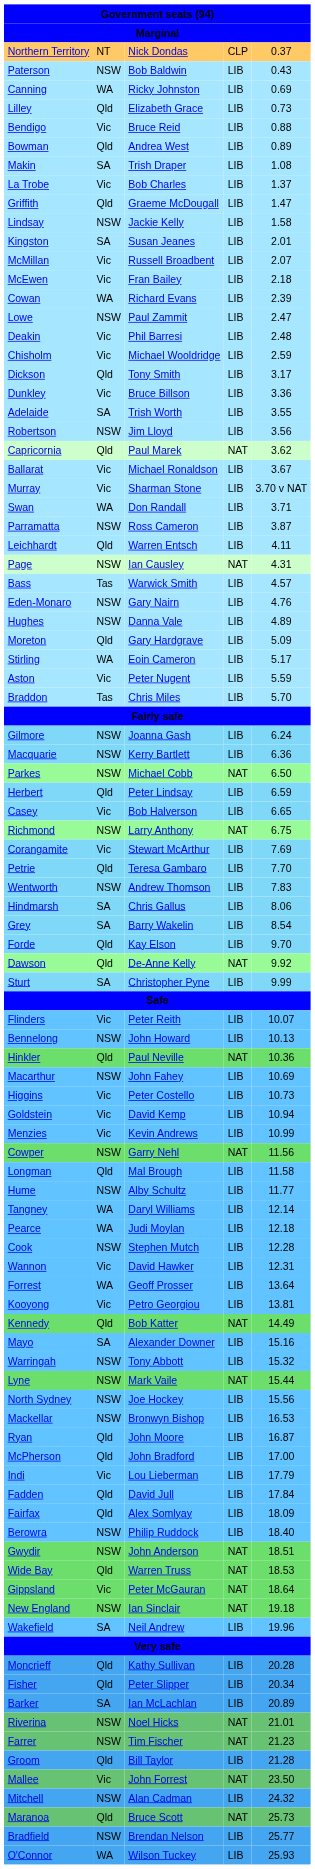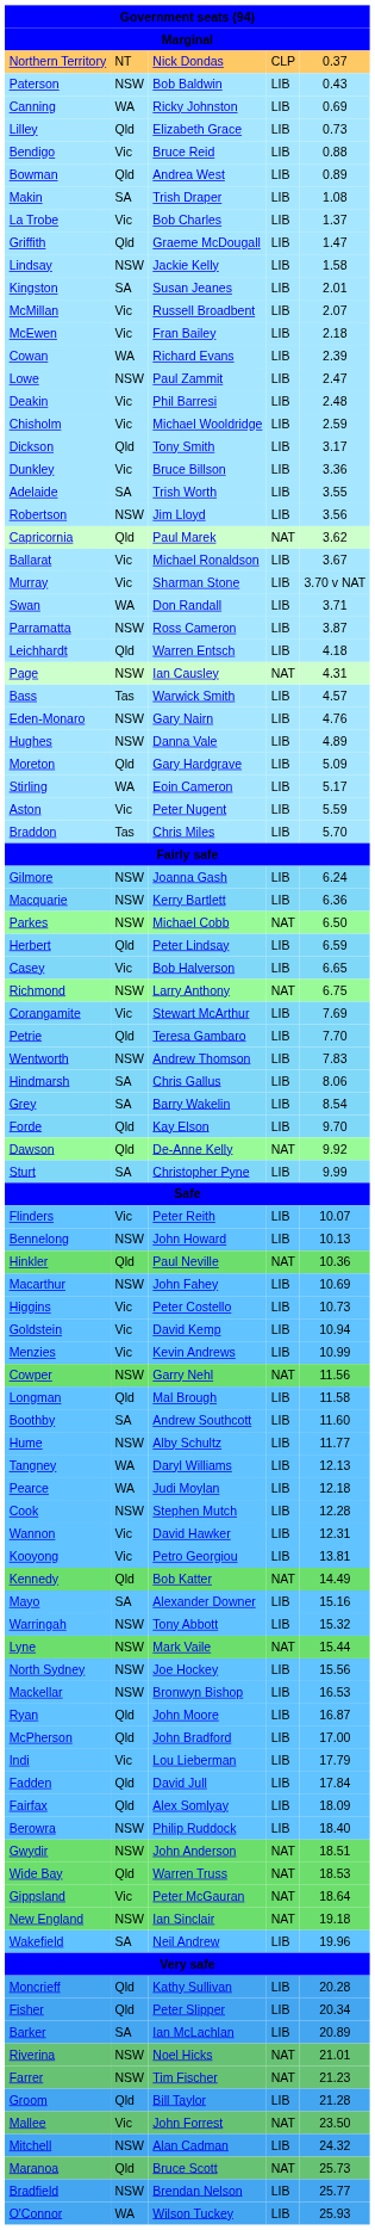Leichhardt | column 5: 4.11 -> 4.18
+ row: Boothby | SA | Andrew Southcott | LIB | 11.60
Tangney | column 5: 12.14 -> 12.13
- row: Forrest | WA | Geoff Prosser | LIB | 13.64
